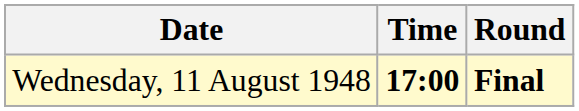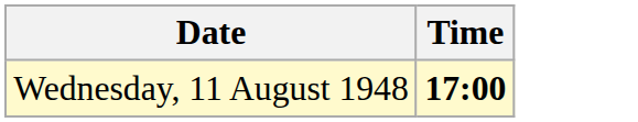- column: Round | Final
